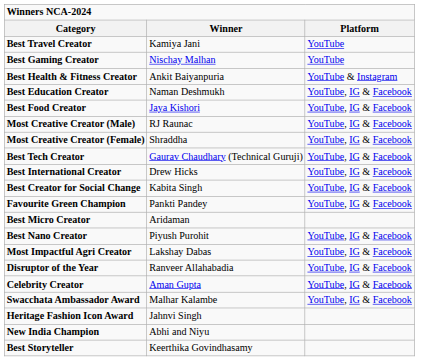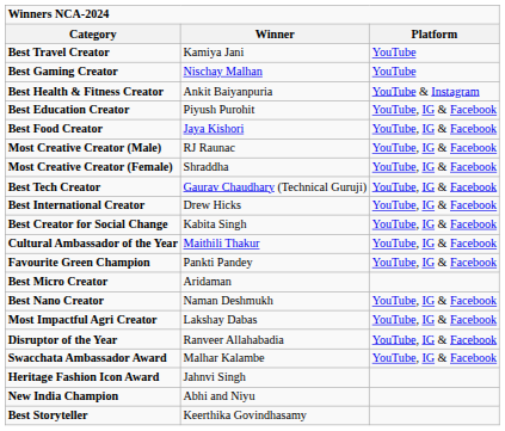Best Education Creator | Winner: Naman Deshmukh -> Piyush Purohit
+ row: Cultural Ambassador of the Year | Maithili Thakur | YouTube, IG & Facebook
Best Nano Creator | Winner: Piyush Purohit -> Naman Deshmukh
- row: Celebrity Creator | Aman Gupta | YouTube, IG & Facebook
